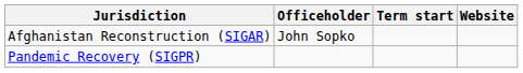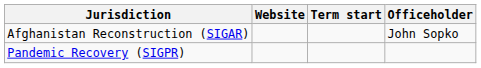columns swapped: Officeholder <-> Website
